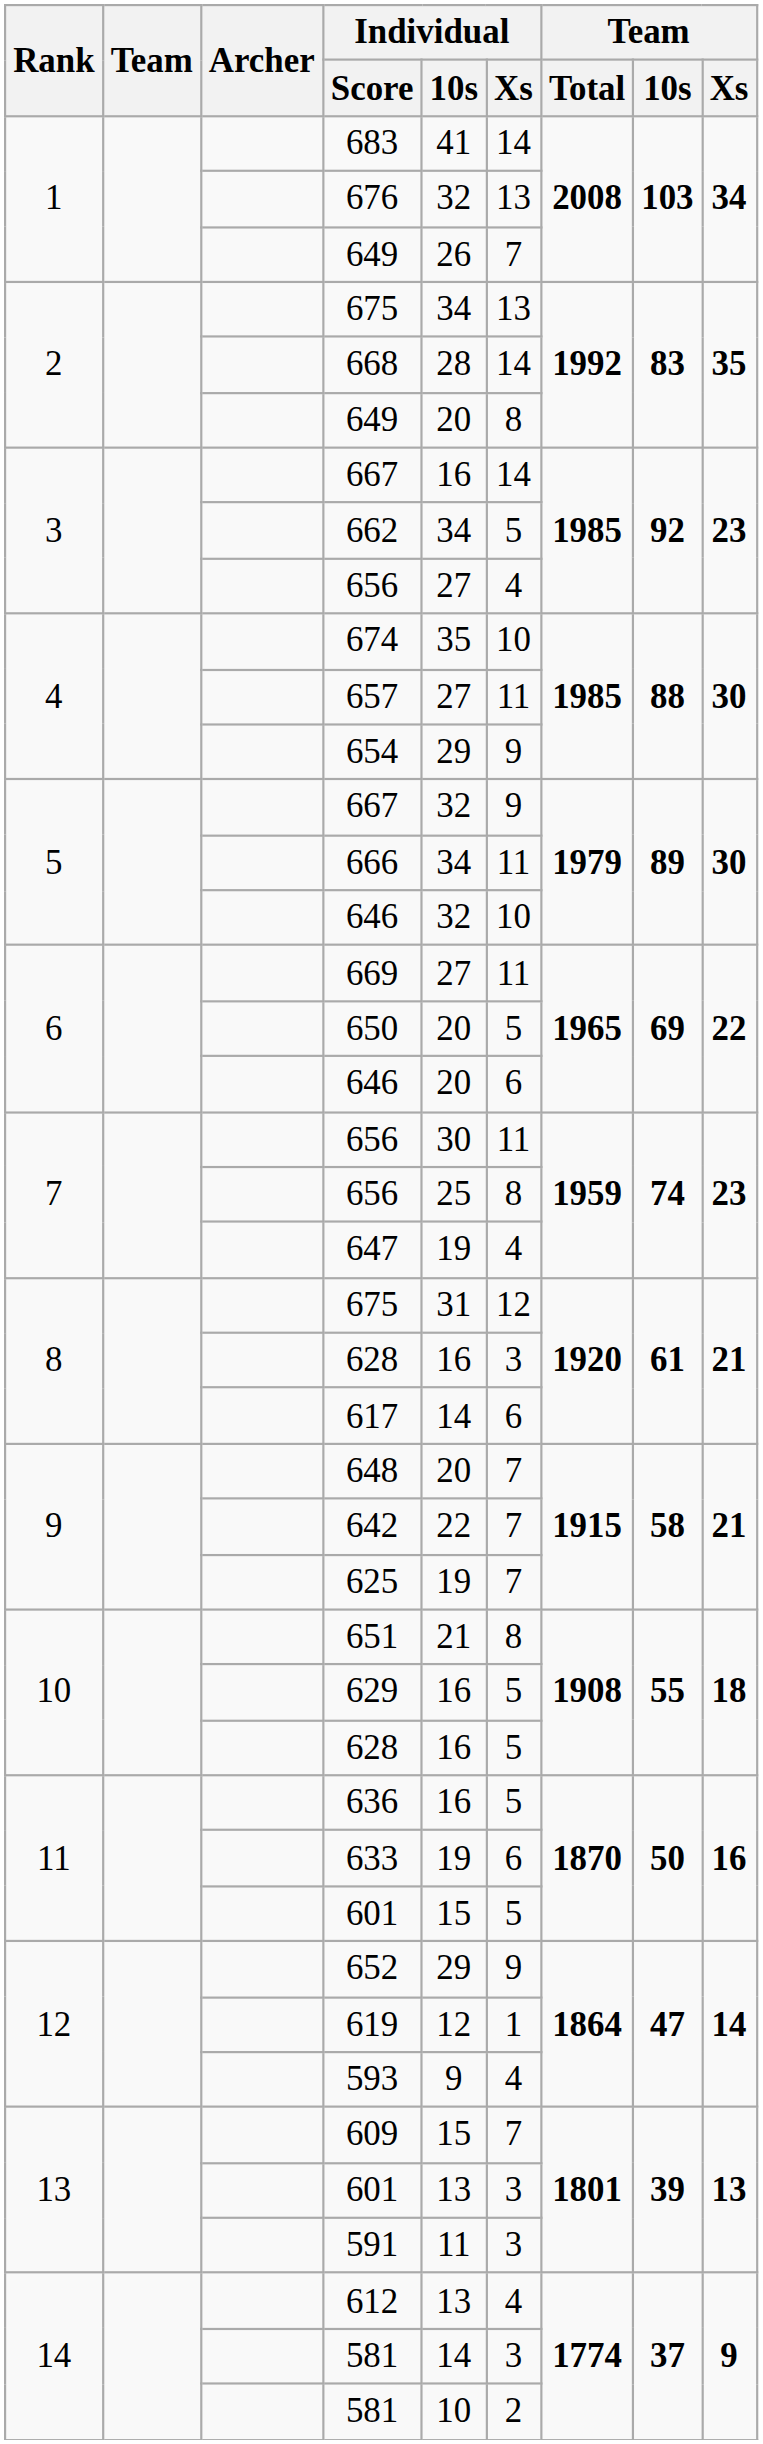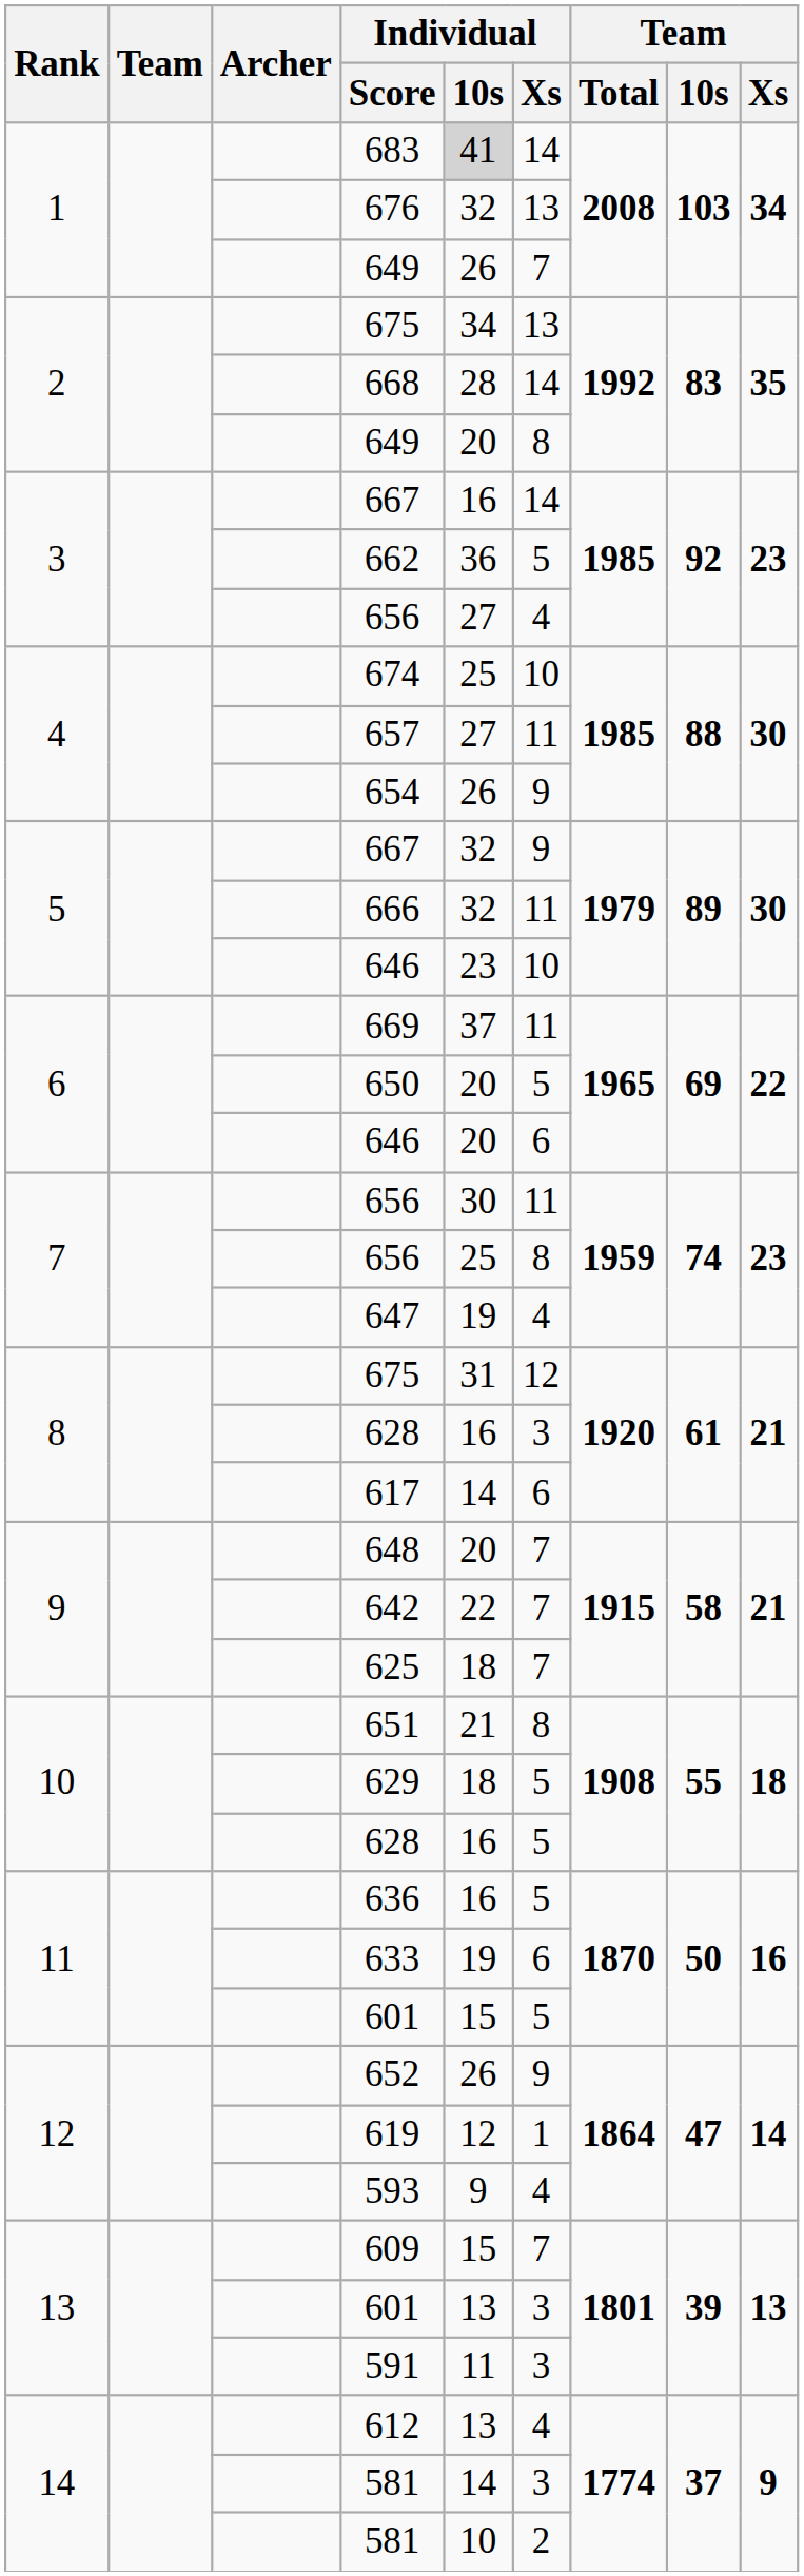683 | Individual / 10s: no background -> lightgrey background
662 | Individual / 10s: 34 -> 36
674 | Individual / 10s: 35 -> 25
654 | Individual / 10s: 29 -> 26
666 | Individual / 10s: 34 -> 32
5 / 646 | Individual / 10s: 32 -> 23
669 | Individual / 10s: 27 -> 37
625 | Individual / 10s: 19 -> 18
629 | Individual / 10s: 16 -> 18
652 | Individual / 10s: 29 -> 26
